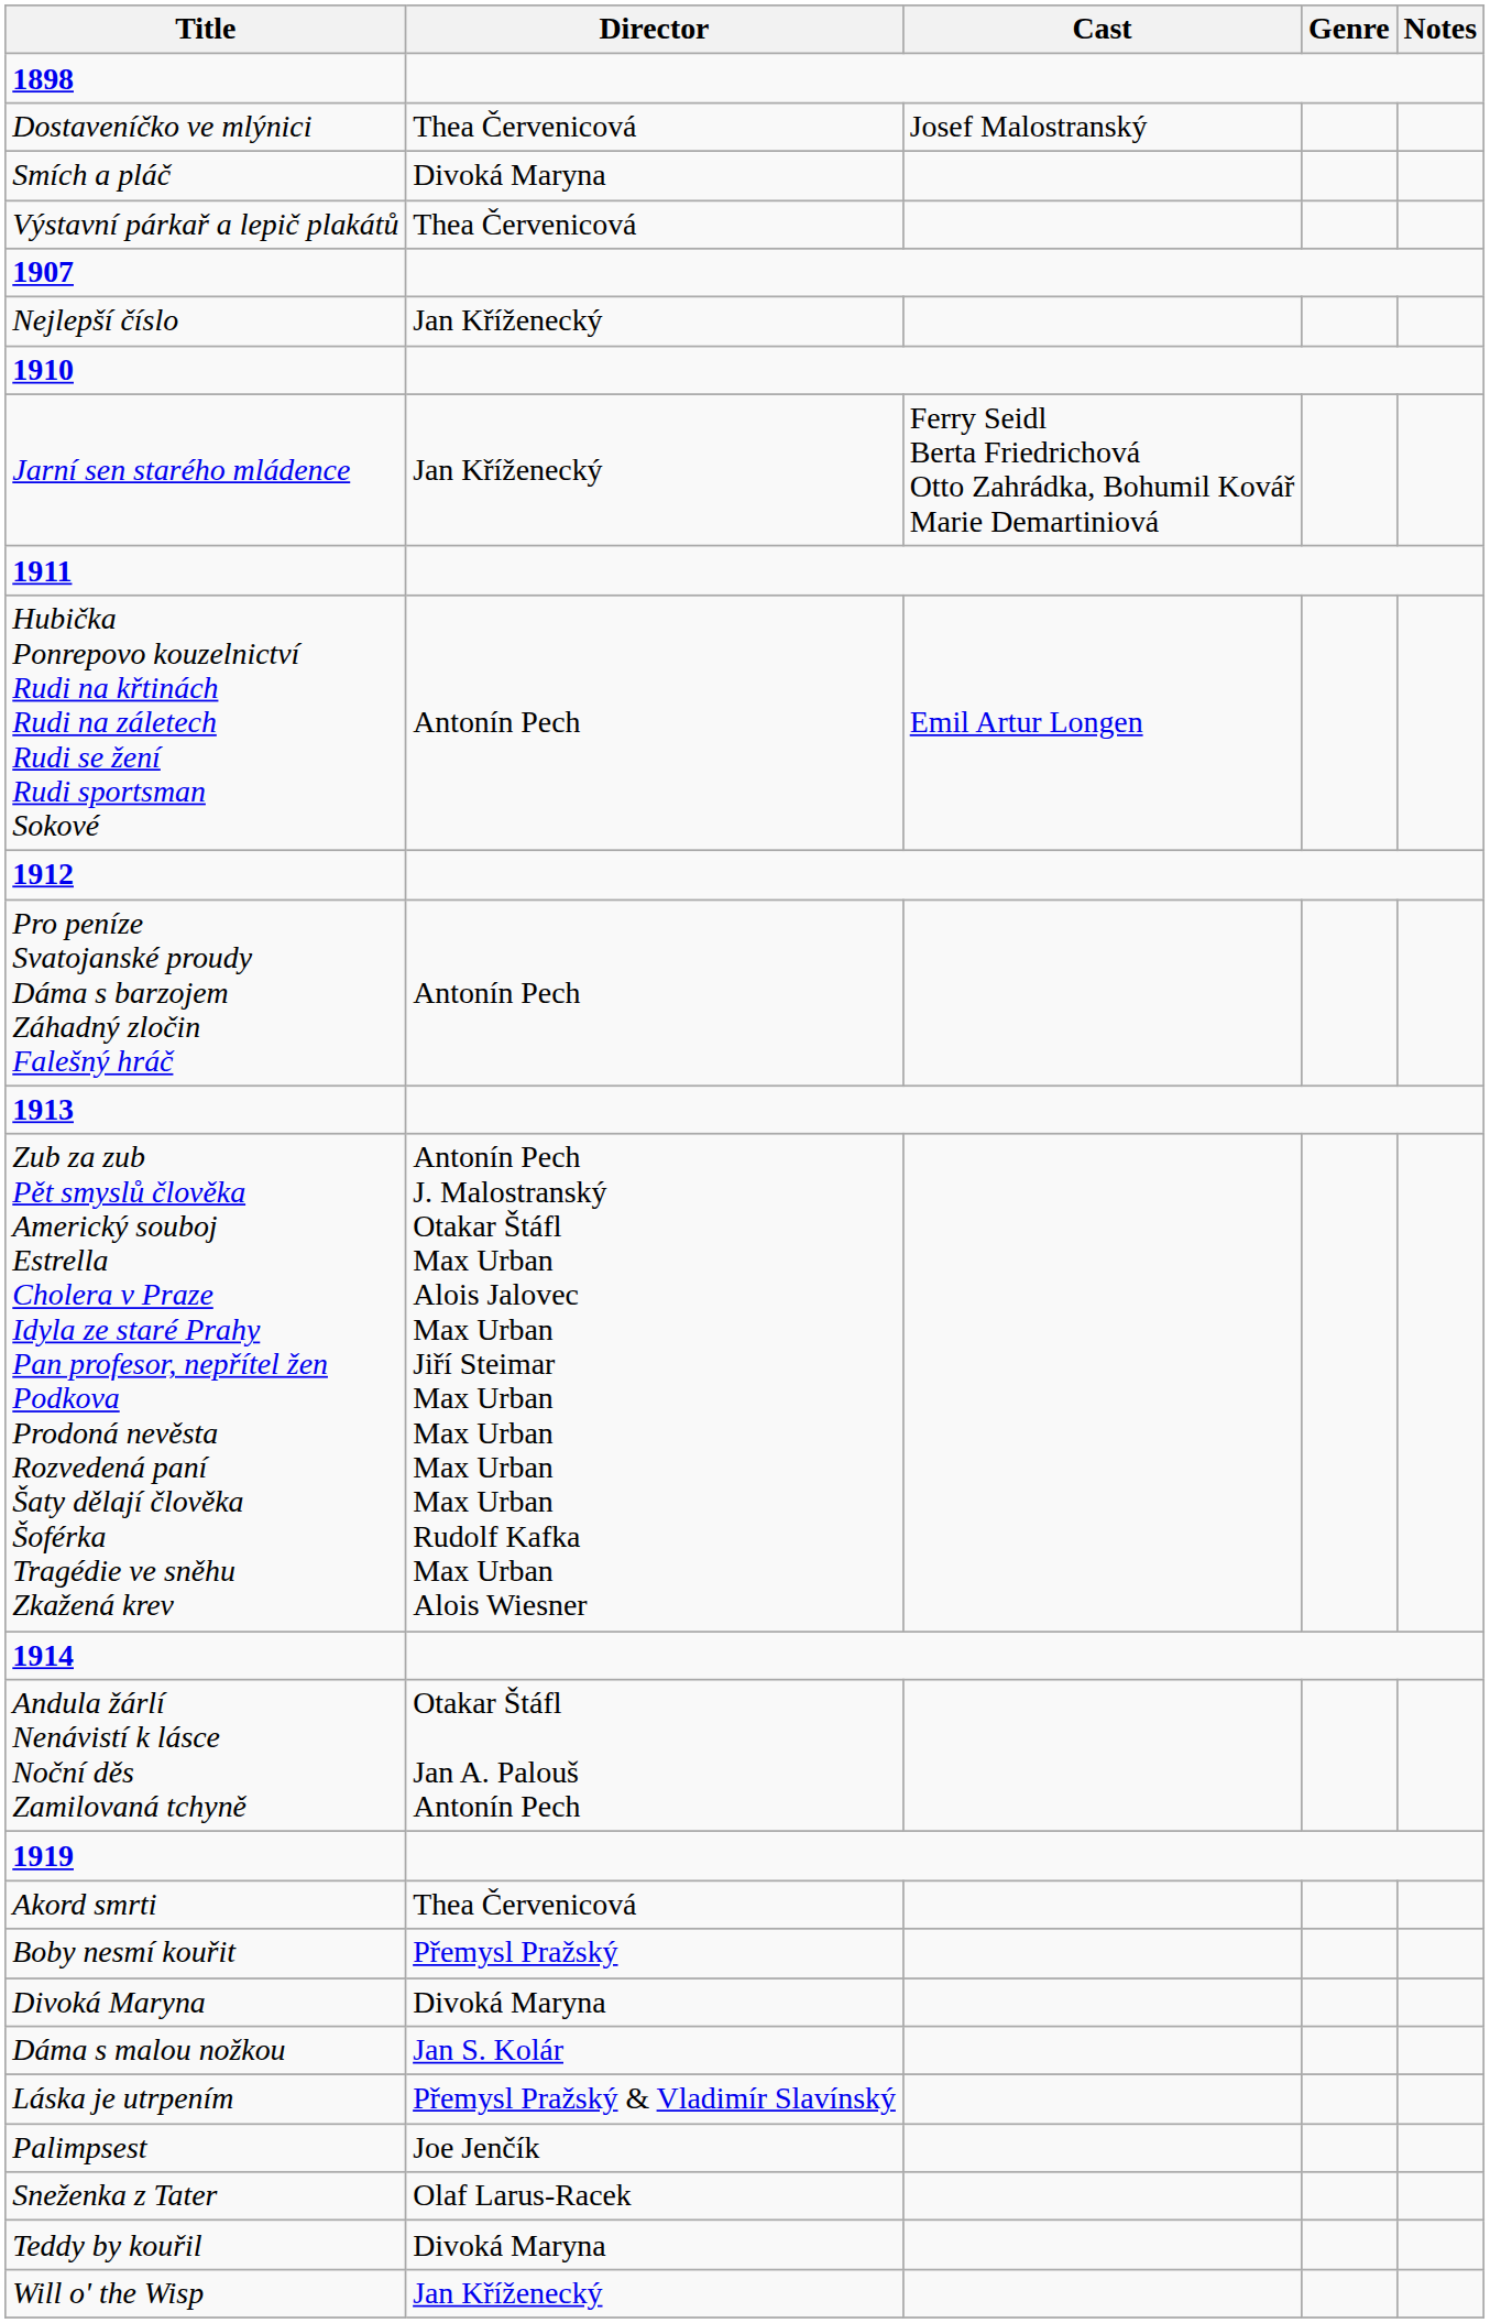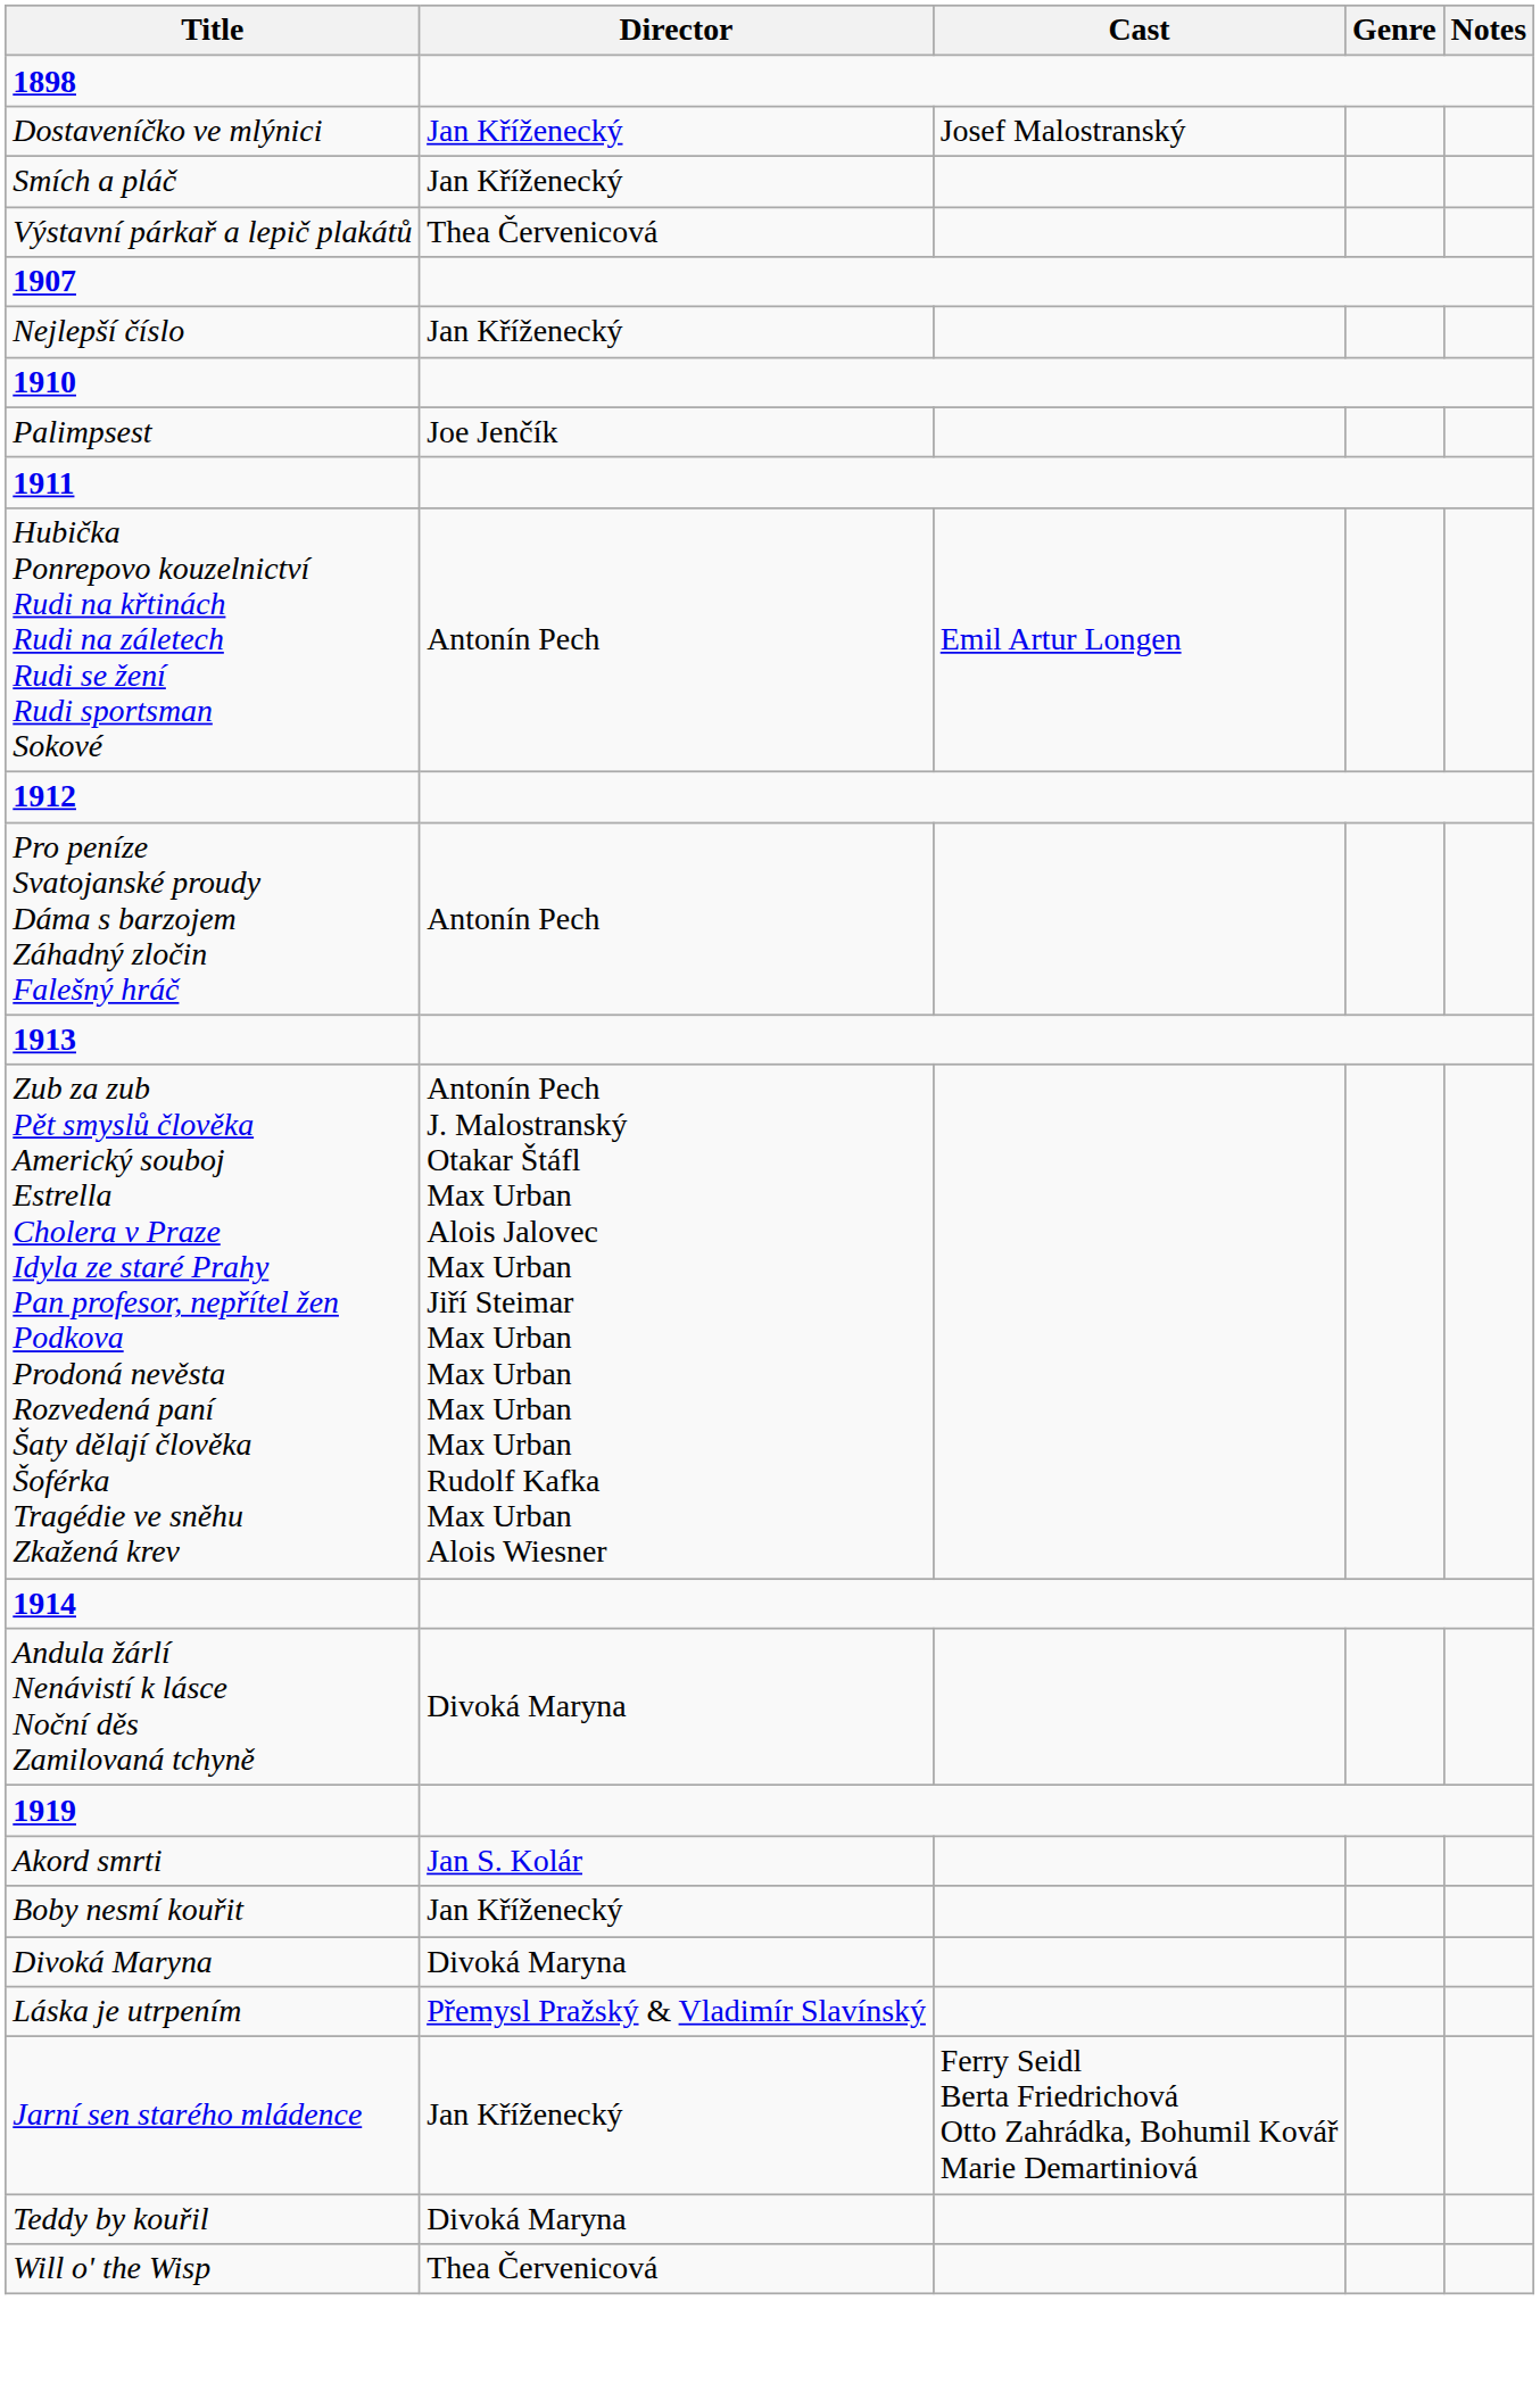Dostaveníčko ve mlýnici | Director: Thea Červenicová -> Jan Kříženecký
Smích a pláč | Director: Divoká Maryna -> Jan Kříženecký
rows swapped: Jarní sen starého mládence <-> Palimpsest
Andula žárlí Nenávistí k lásce Noční děs Zamilovaná tchyně | Director: Otakar Štáfl Jan A. Palouš Antonín Pech -> Divoká Maryna
Akord smrti | Director: Thea Červenicová -> Jan S. Kolár
Boby nesmí kouřit | Director: Přemysl Pražský -> Jan Kříženecký
- row: Dáma s malou nožkou | Jan S. Kolár
- row: Sneženka z Tater | Olaf Larus-Racek
Will o' the Wisp | Director: Jan Kříženecký -> Thea Červenicová
